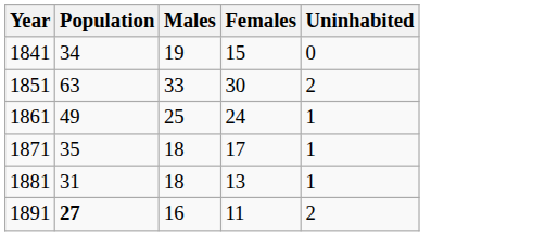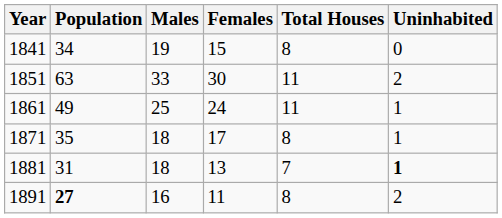+ column: Total Houses | 8 | 11 | 11 | 8 | 7 | 8
1881 | Uninhabited: normal -> bold
